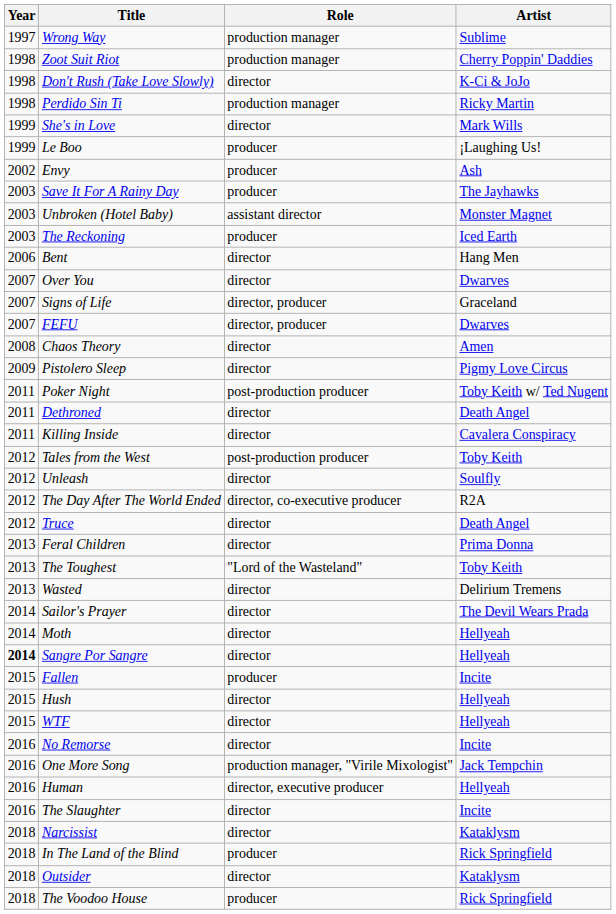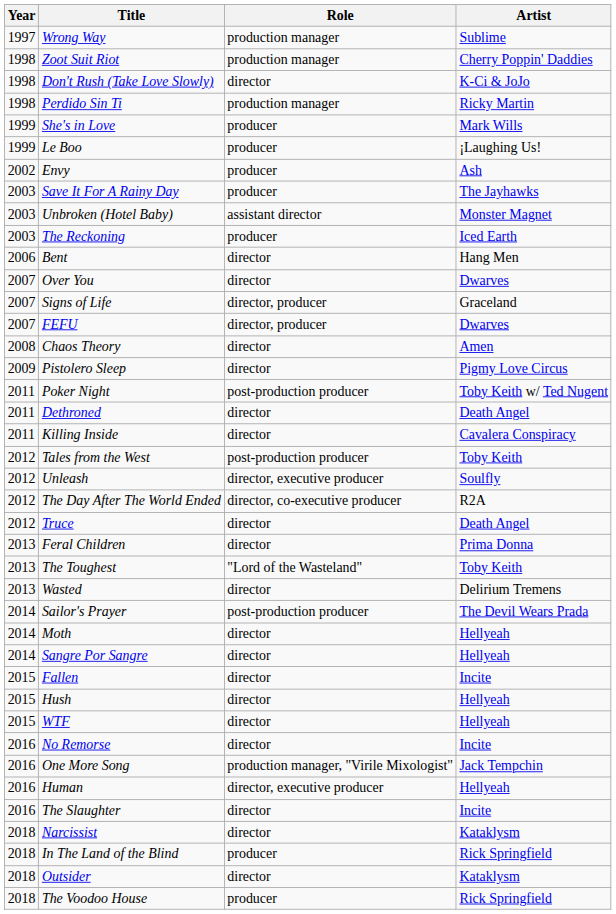She's in Love | Role: director -> producer
Unleash | Role: director -> director, executive producer
Sailor's Prayer | Role: director -> post-production producer
Sangre Por Sangre | Year: bold -> normal
Fallen | Role: producer -> director
